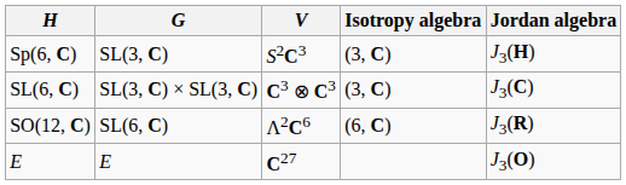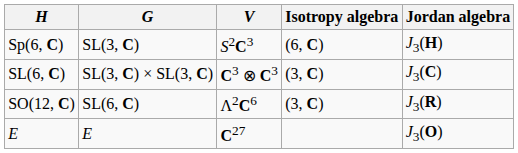Sp(6, C) | Isotropy algebra: (3, C) -> (6, C)
SO(12, C) | Isotropy algebra: (6, C) -> (3, C)
